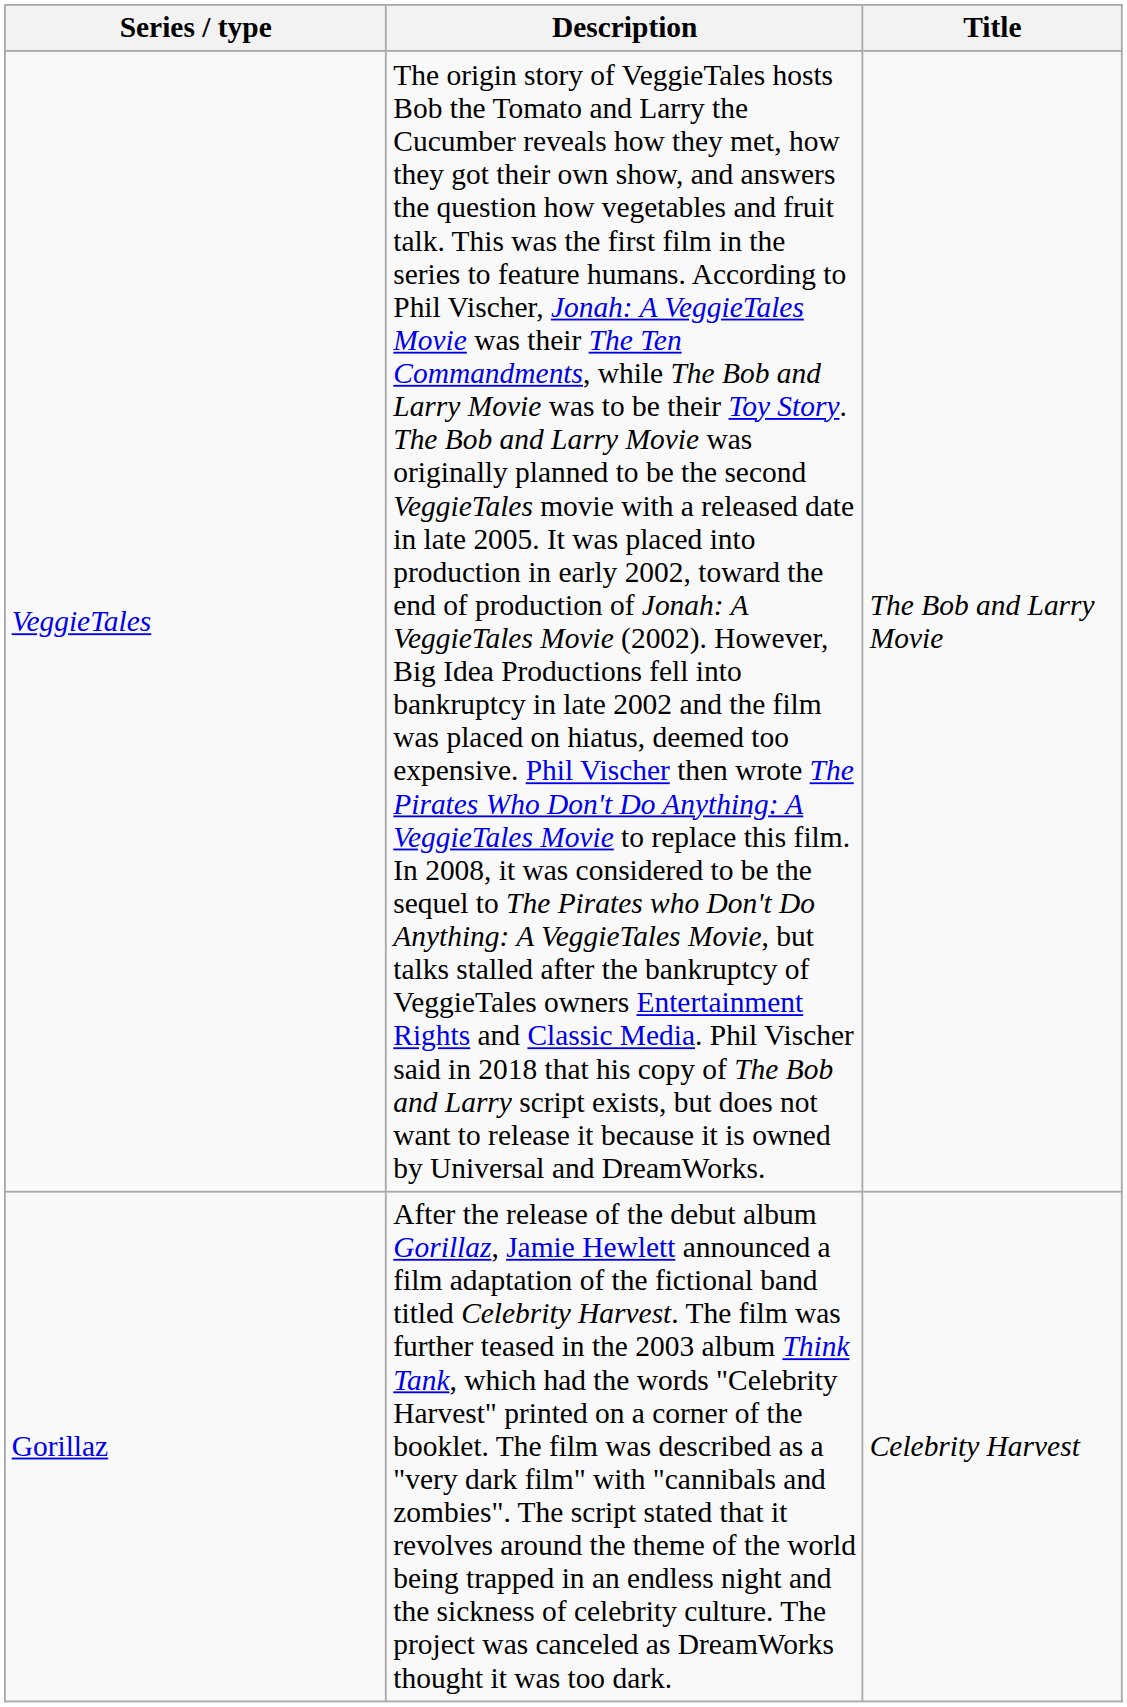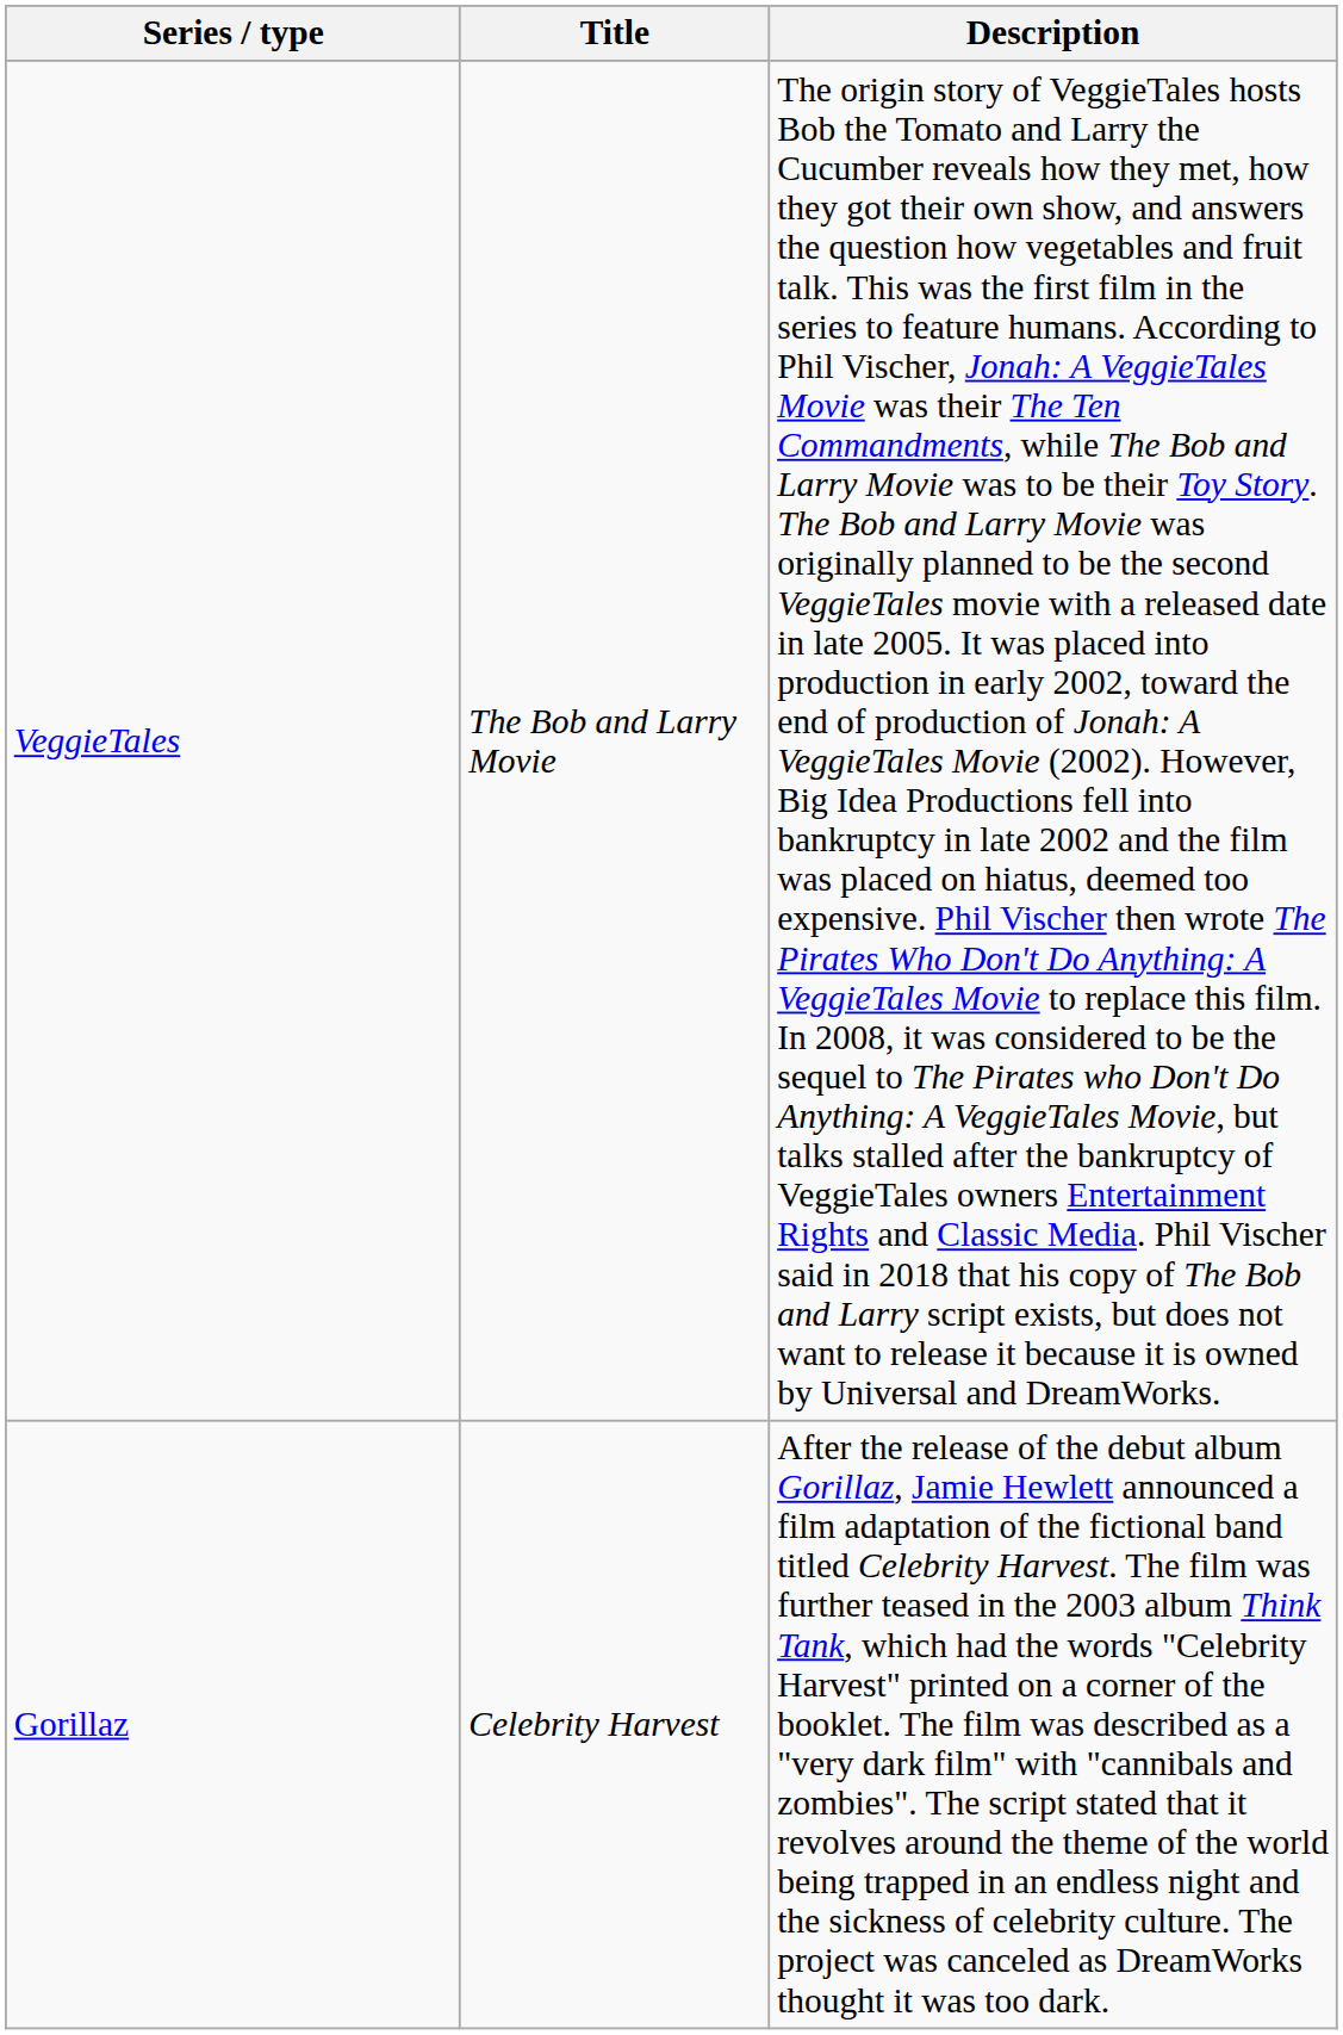columns swapped: Title <-> Description
